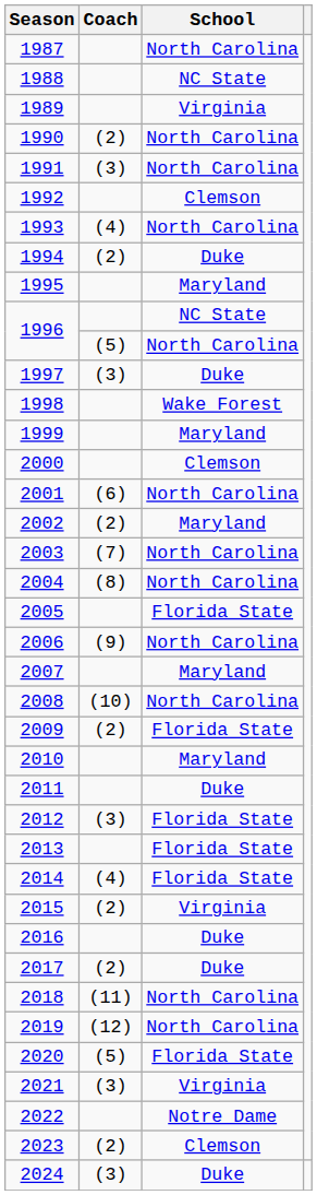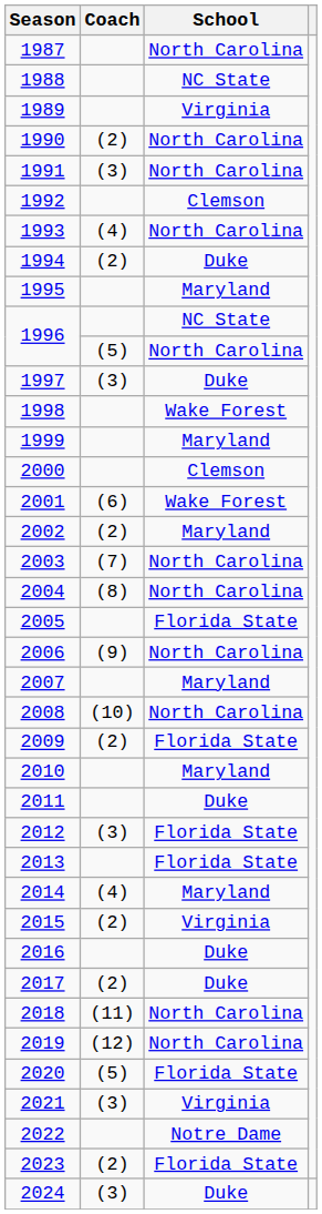2001 | School: North Carolina -> Wake Forest
2014 | School: Florida State -> Maryland
2023 | School: Clemson -> Florida State
